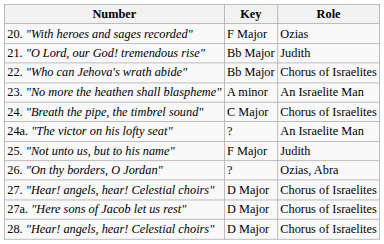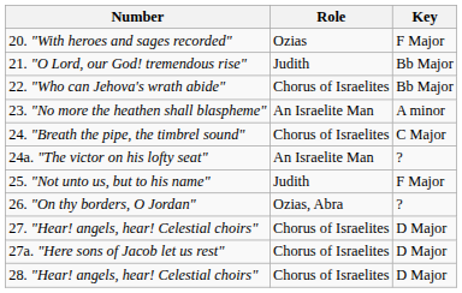columns swapped: Role <-> Key
